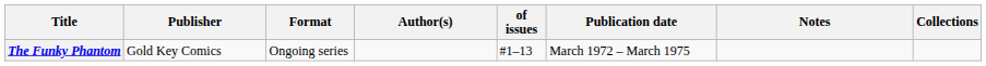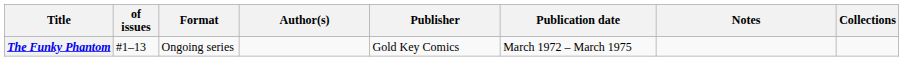columns swapped: of issues <-> Publisher
